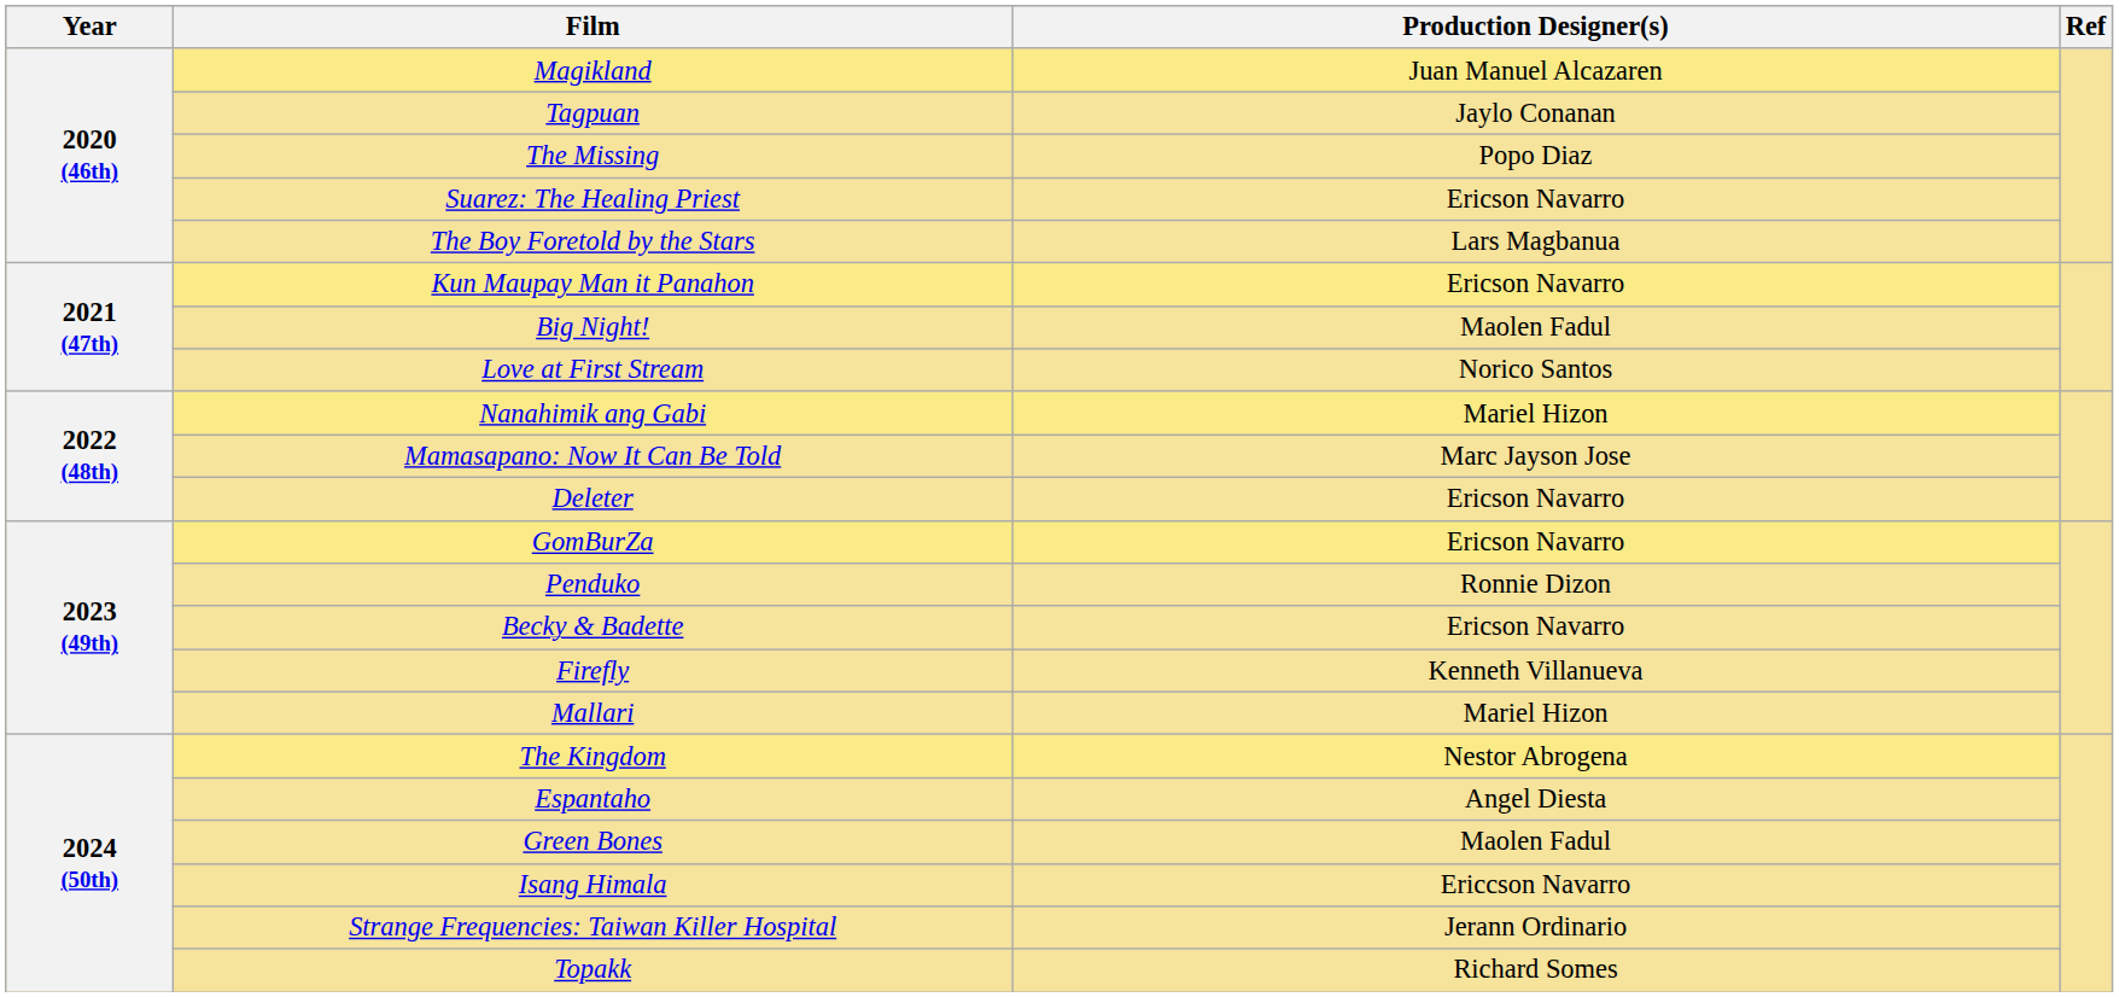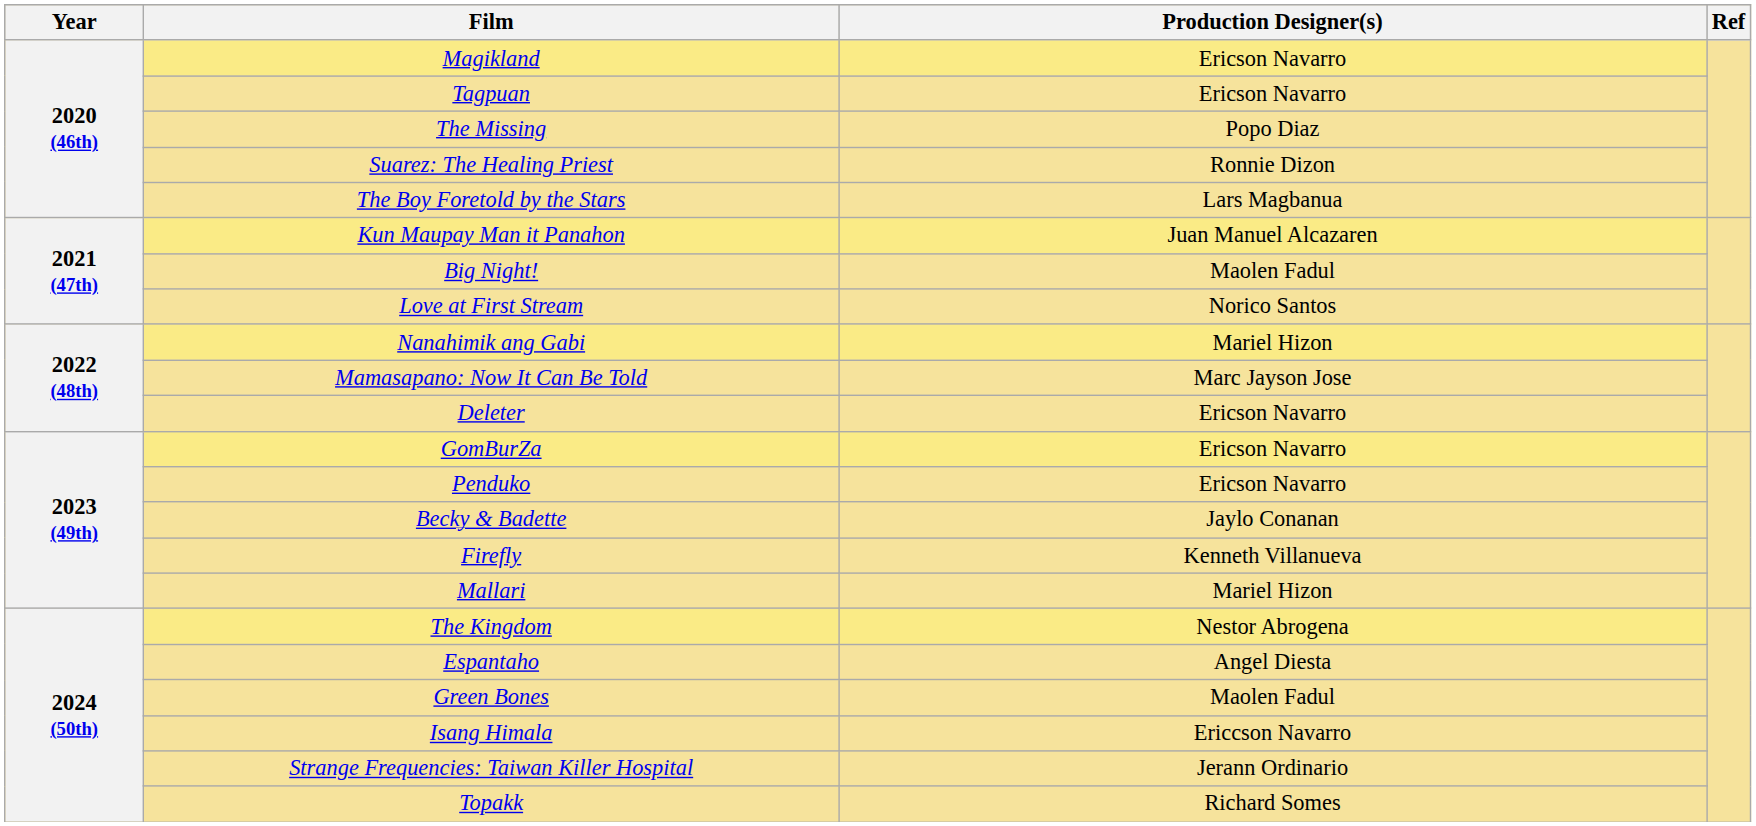Magikland | Production Designer(s): Juan Manuel Alcazaren -> Ericson Navarro
Tagpuan | Production Designer(s): Jaylo Conanan -> Ericson Navarro
Suarez: The Healing Priest | Production Designer(s): Ericson Navarro -> Ronnie Dizon
Kun Maupay Man it Panahon | Production Designer(s): Ericson Navarro -> Juan Manuel Alcazaren
Penduko | Production Designer(s): Ronnie Dizon -> Ericson Navarro
Becky & Badette | Production Designer(s): Ericson Navarro -> Jaylo Conanan
